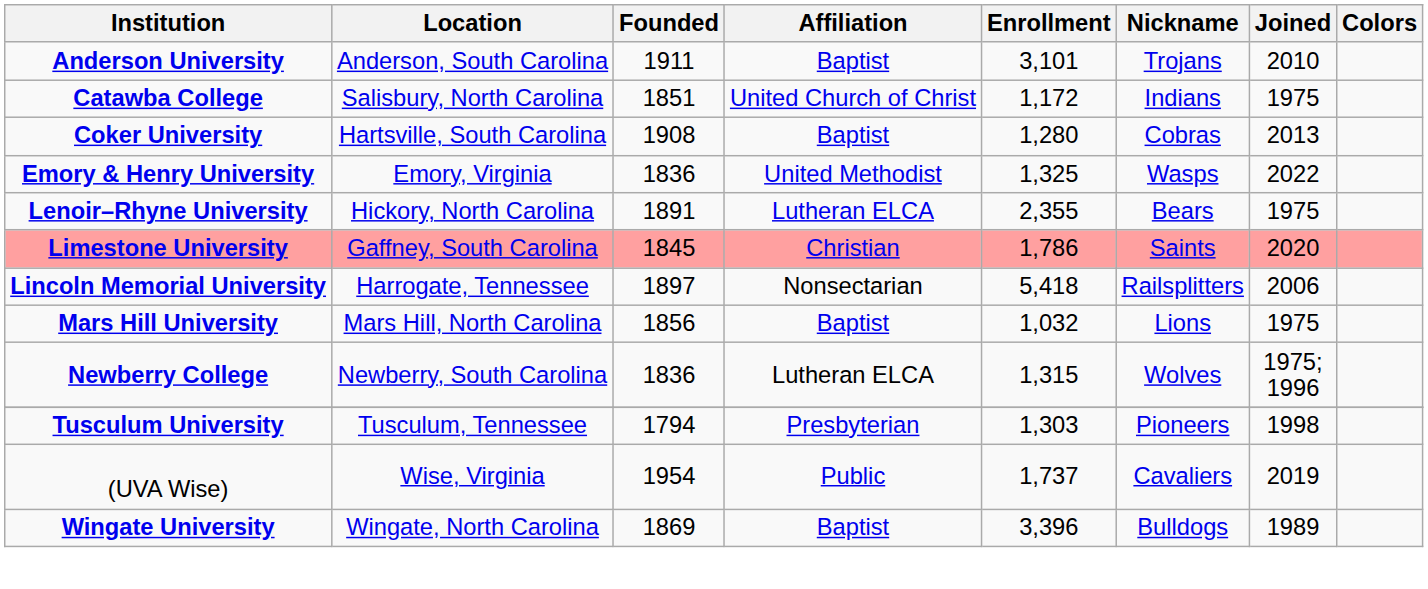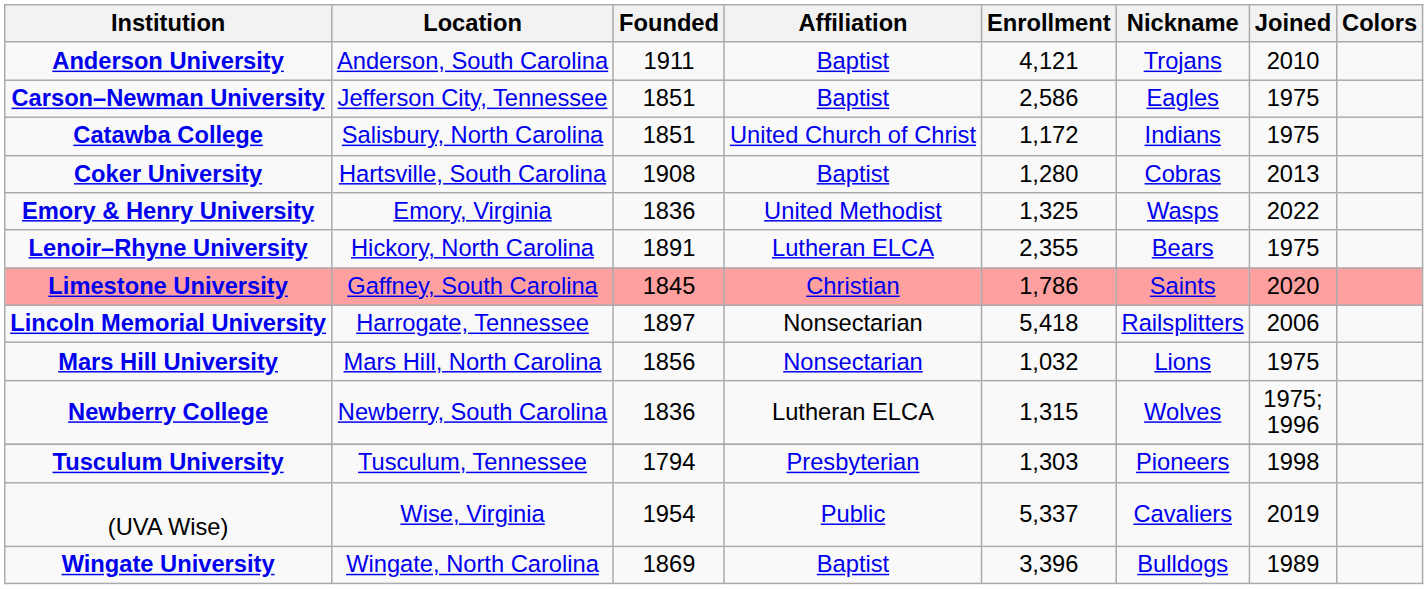Anderson University | Enrollment: 3,101 -> 4,121
+ row: Carson–Newman University | Jefferson City, Tennessee | 1851 | Baptist | 2,586 | Eagles | 1975
Mars Hill University | Affiliation: Baptist -> Nonsectarian
(UVA Wise) | Enrollment: 1,737 -> 5,337
